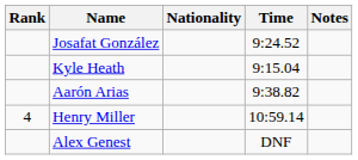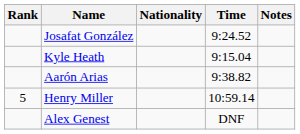Henry Miller | Rank: 4 -> 5
